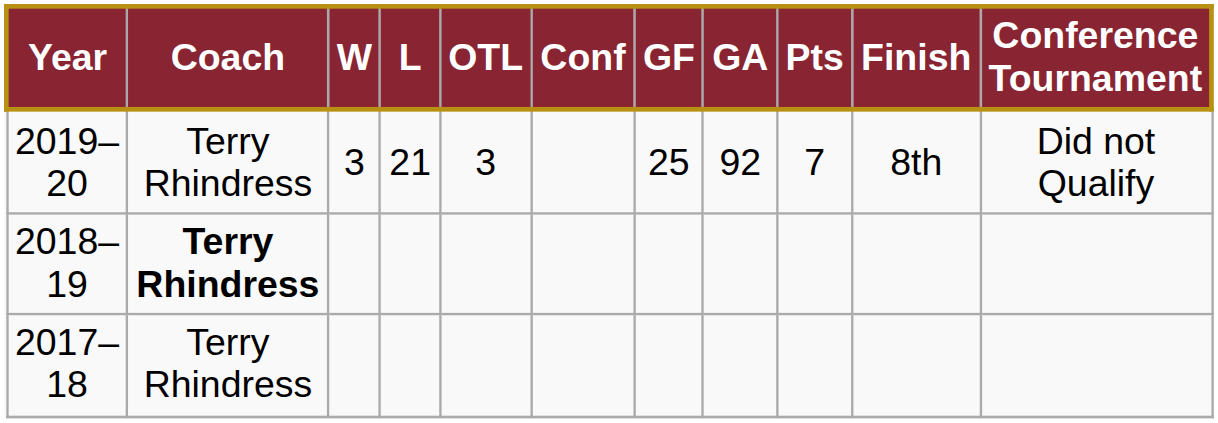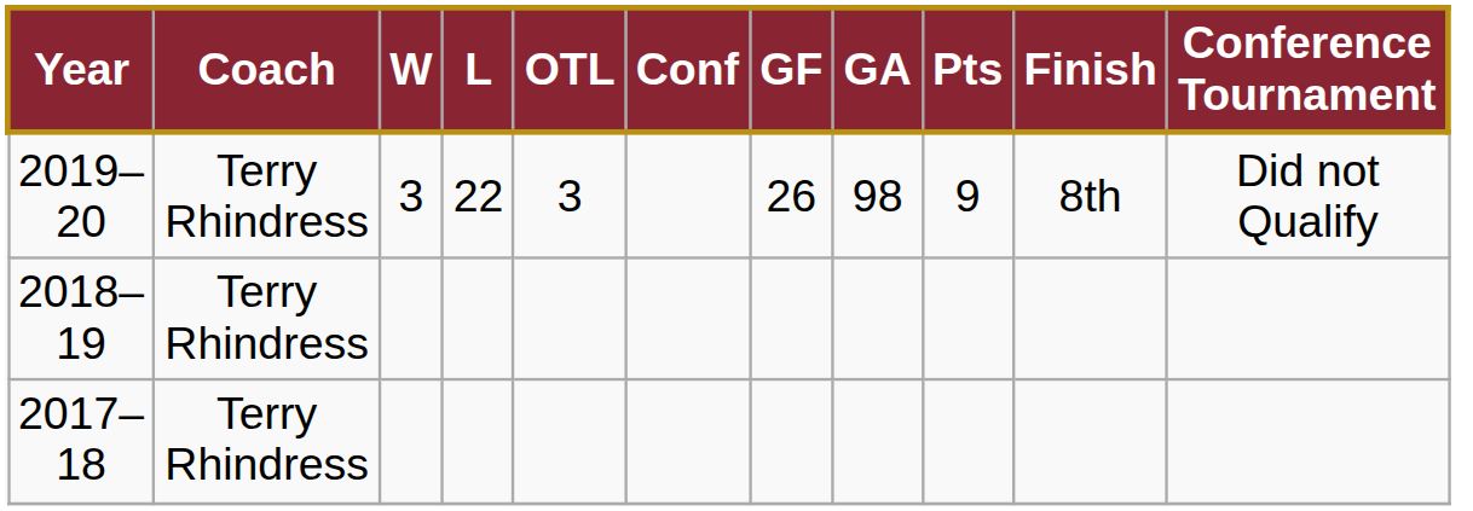2019–20 | L: 21 -> 22
2019–20 | GF: 25 -> 26
2019–20 | GA: 92 -> 98
2019–20 | Pts: 7 -> 9
2018–19 | Coach: bold -> normal
